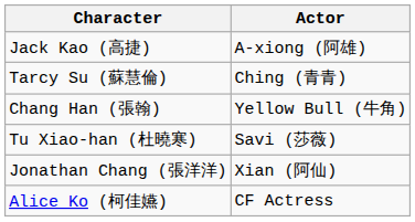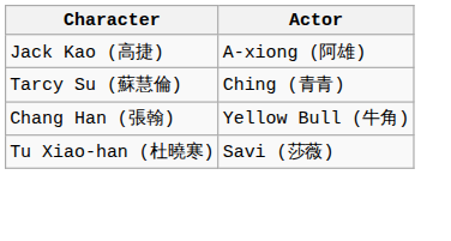- row: Jonathan Chang (張洋洋) | Xian (阿仙)
- row: Alice Ko (柯佳嬿) | CF Actress
